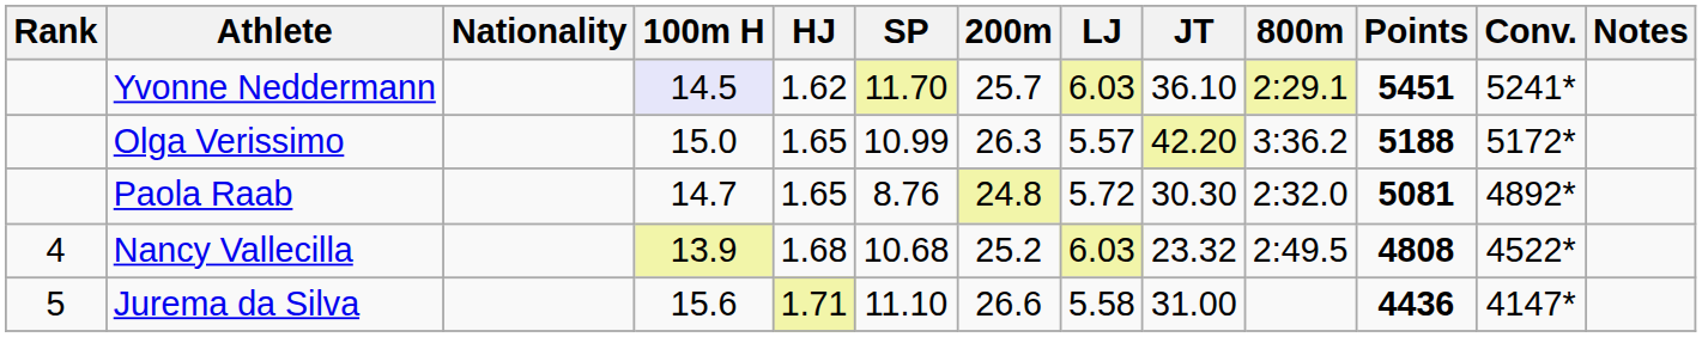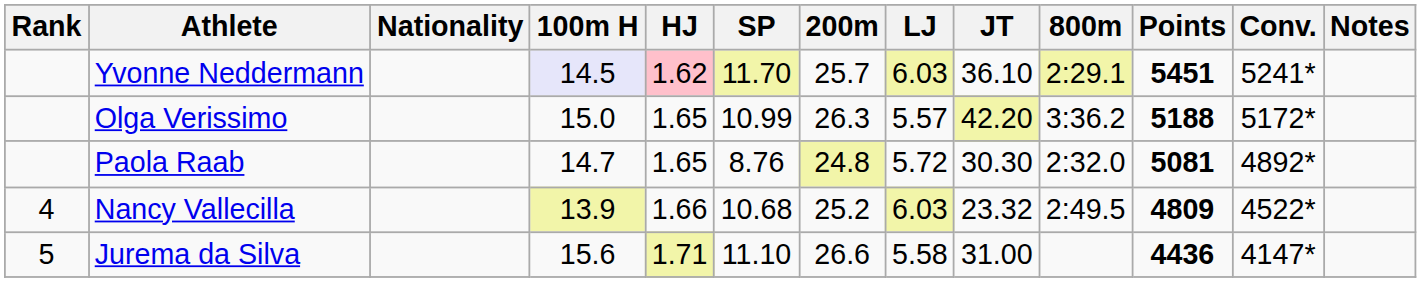Yvonne Neddermann | HJ: no background -> pink background
Nancy Vallecilla | HJ: 1.68 -> 1.66
Nancy Vallecilla | Points: 4808 -> 4809
